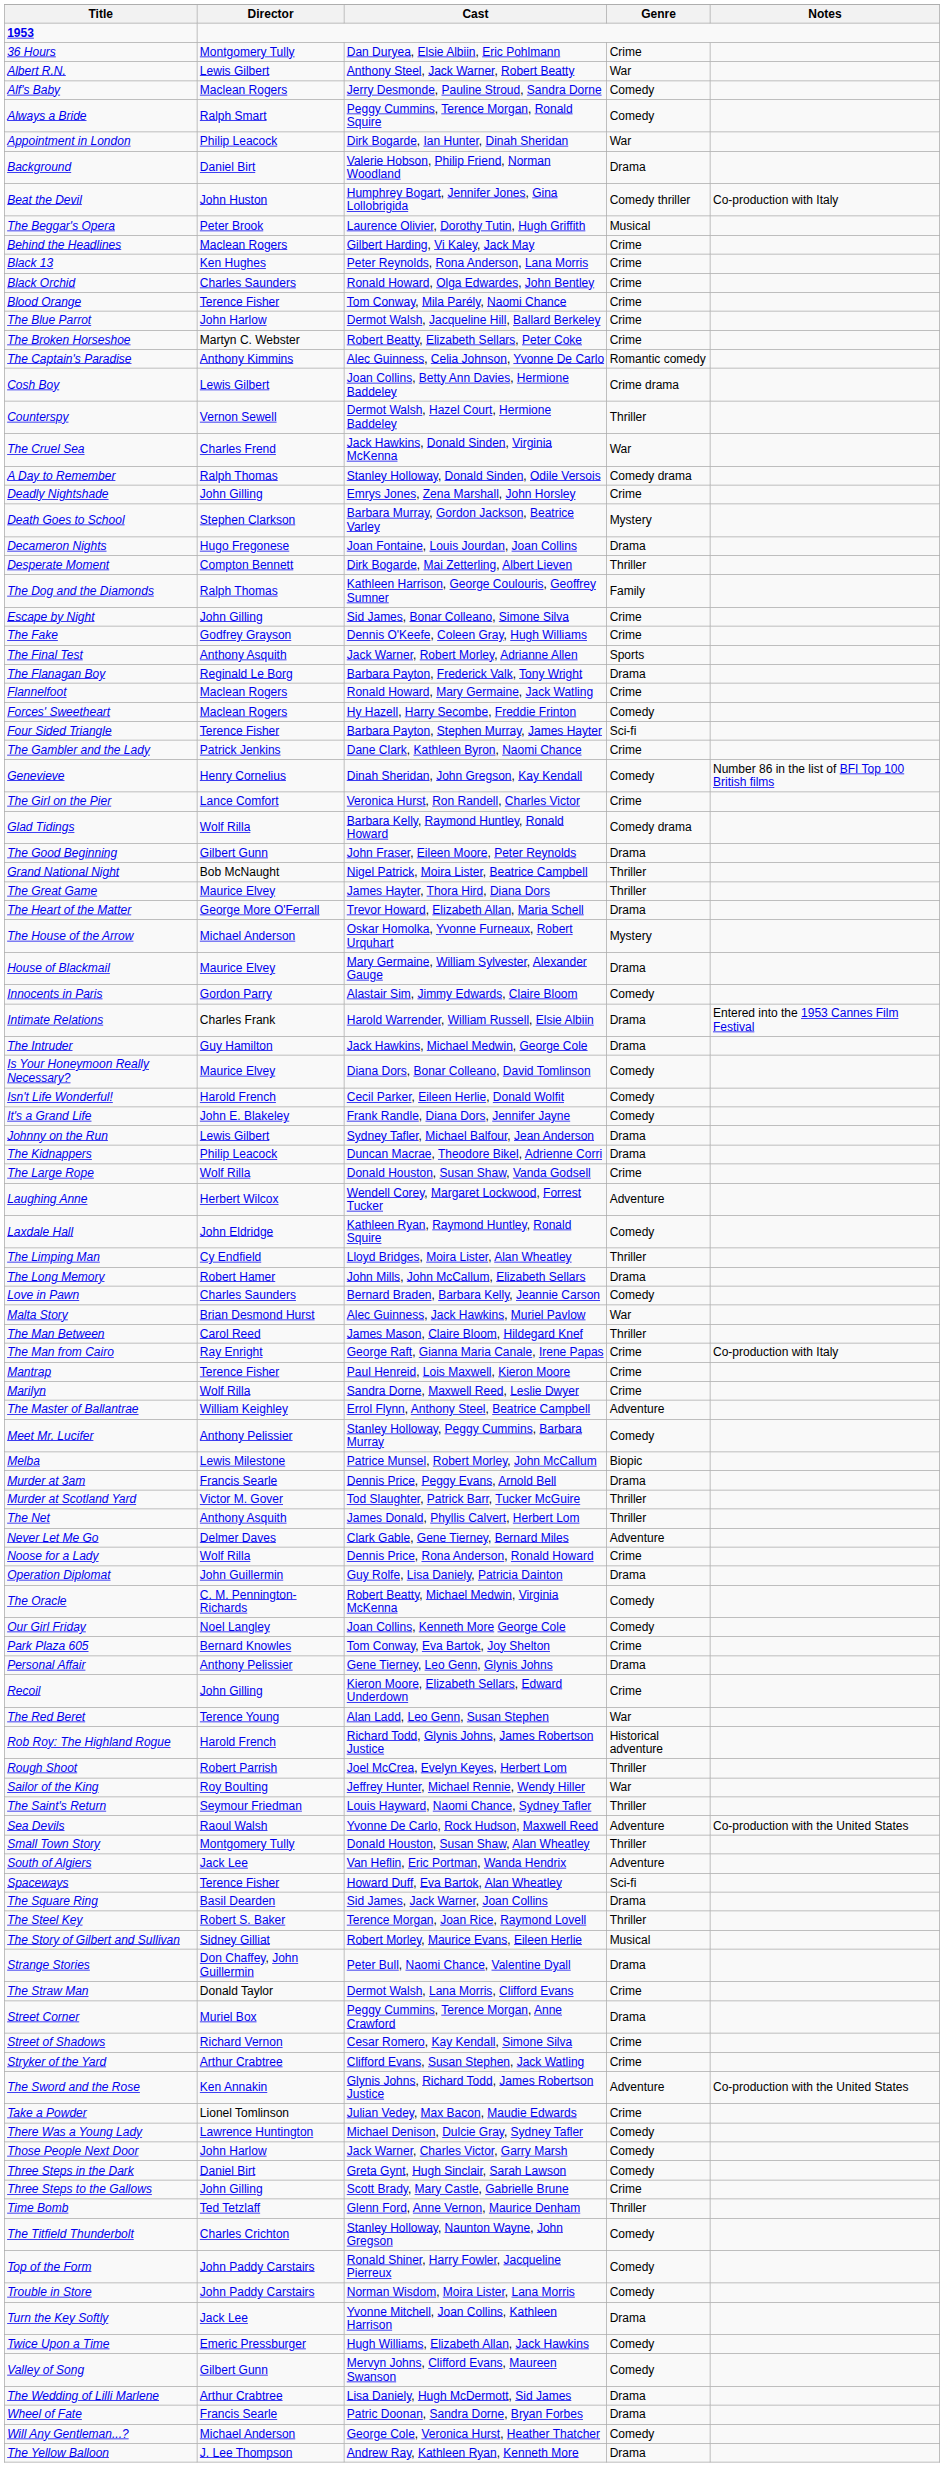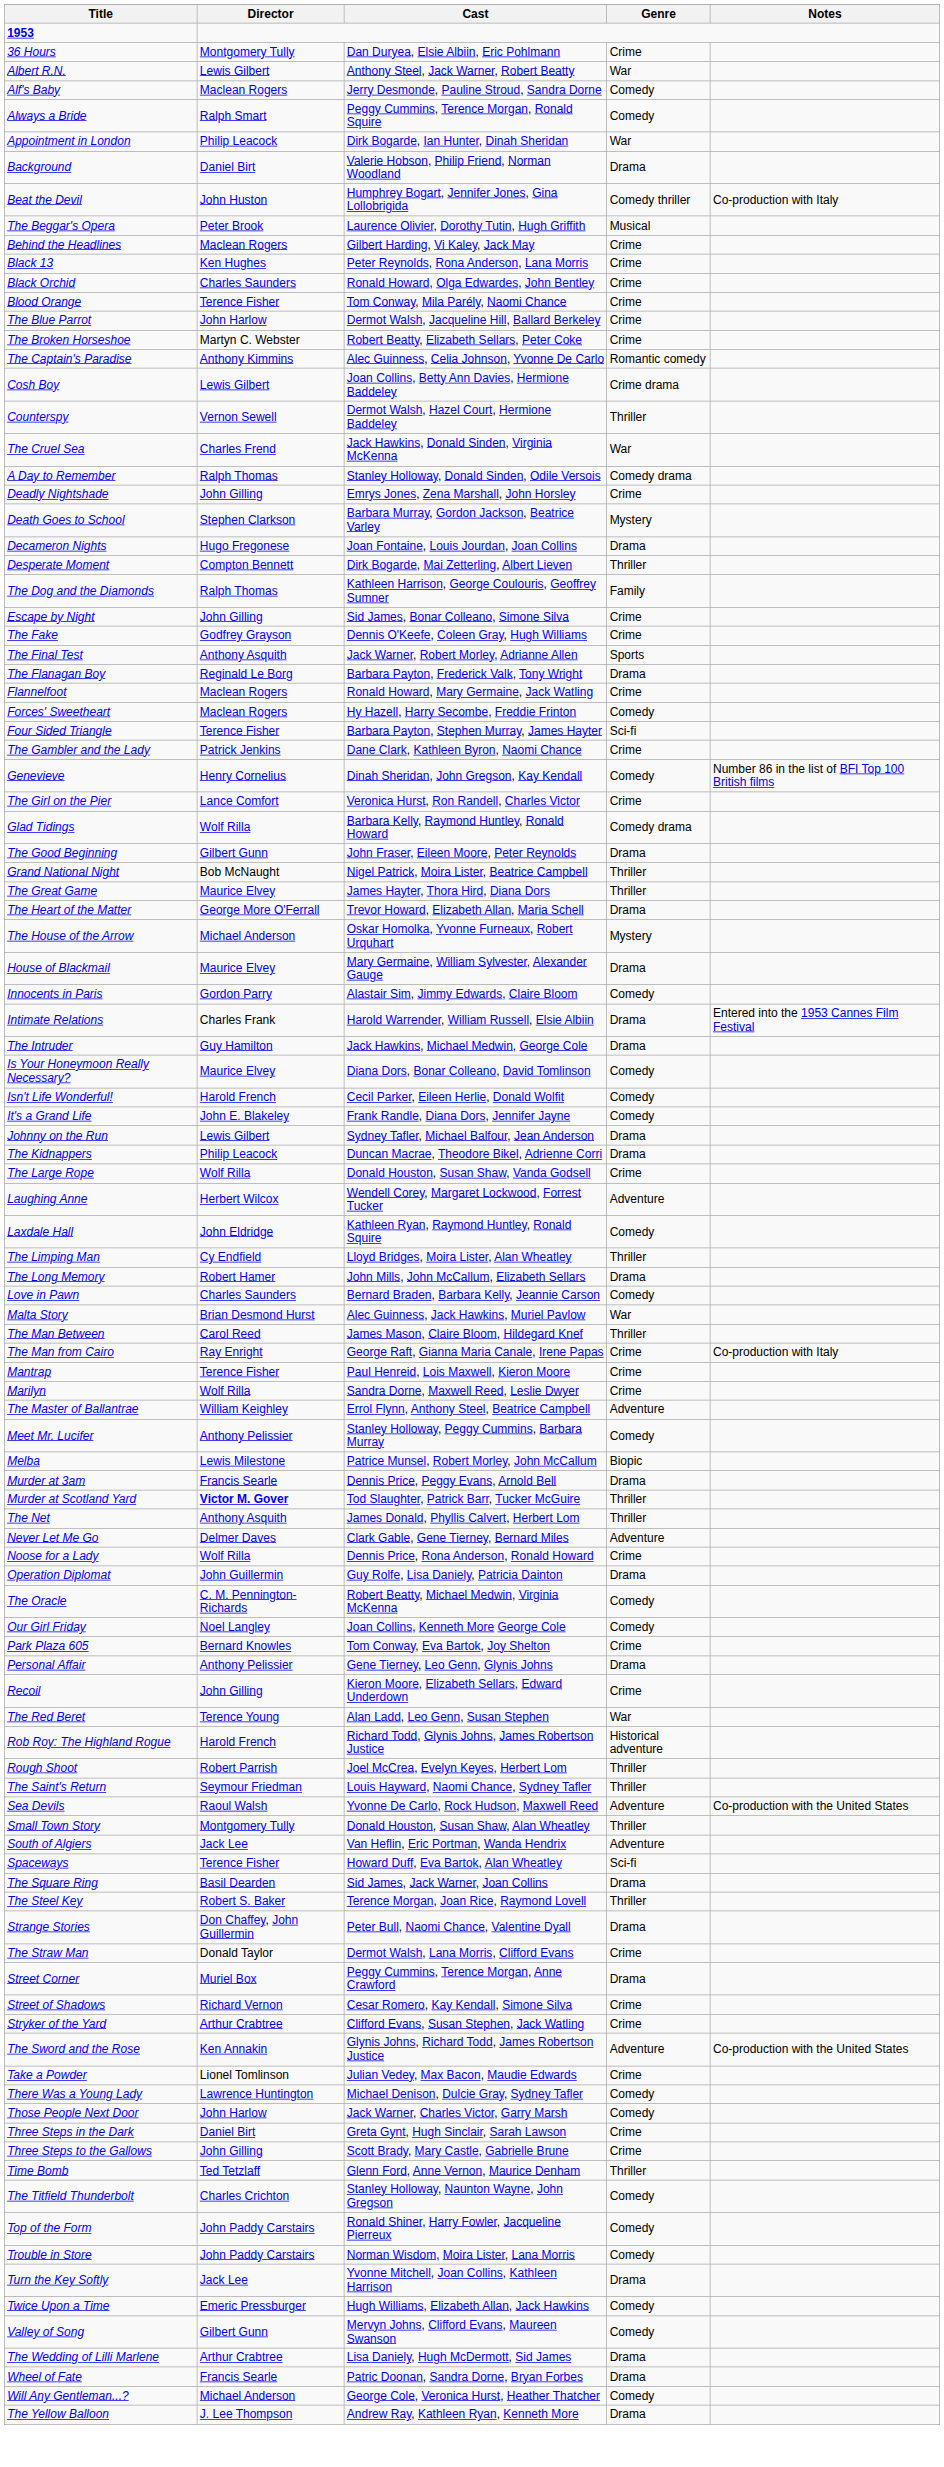Murder at Scotland Yard | Director: normal -> bold
- row: Sailor of the King | Roy Boulting | Jeffrey Hunter, Michael Rennie, Wendy Hiller | War
- row: The Story of Gilbert and Sullivan | Sidney Gilliat | Robert Morley, Maurice Evans, Eileen Herlie | Musical
Three Steps in the Dark | Genre: Comedy -> Crime
